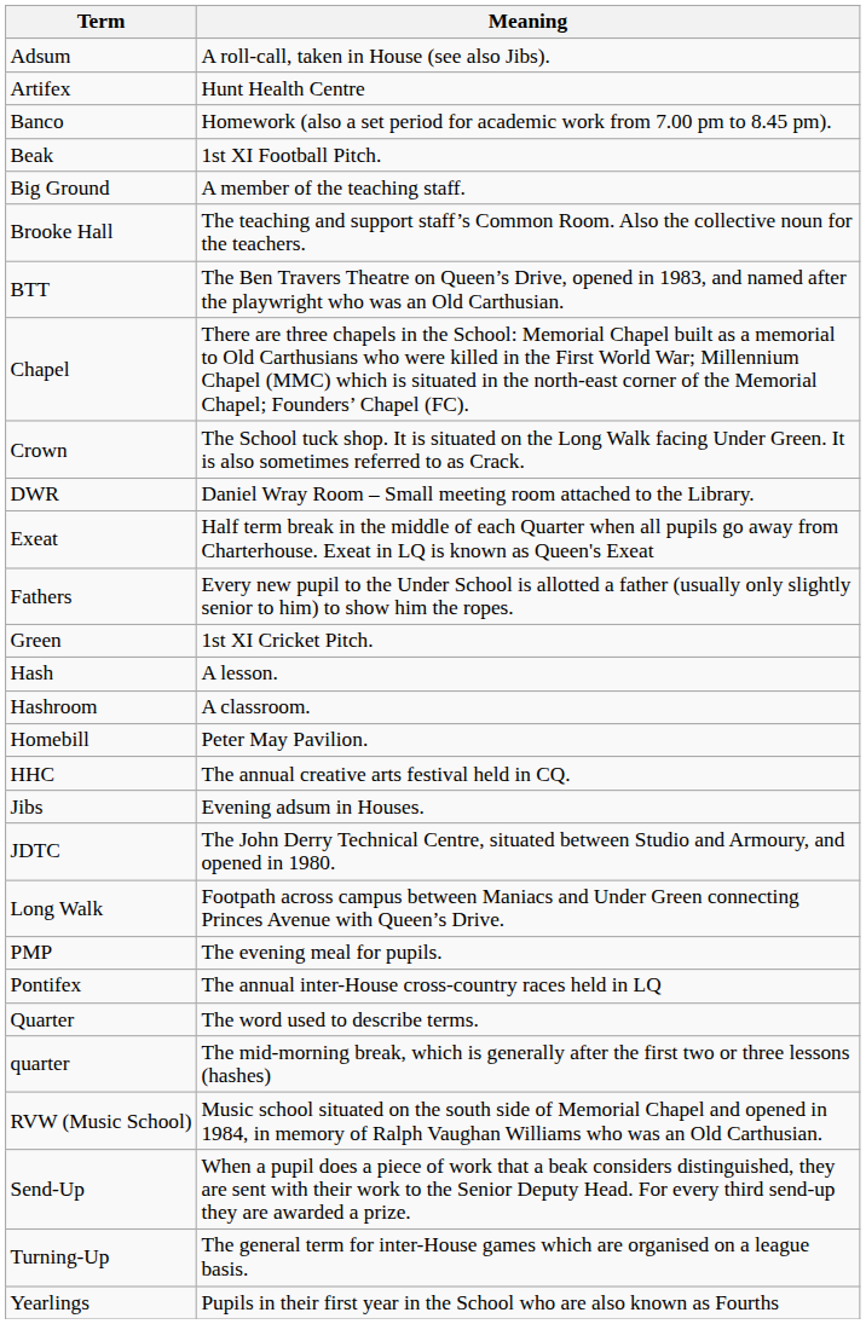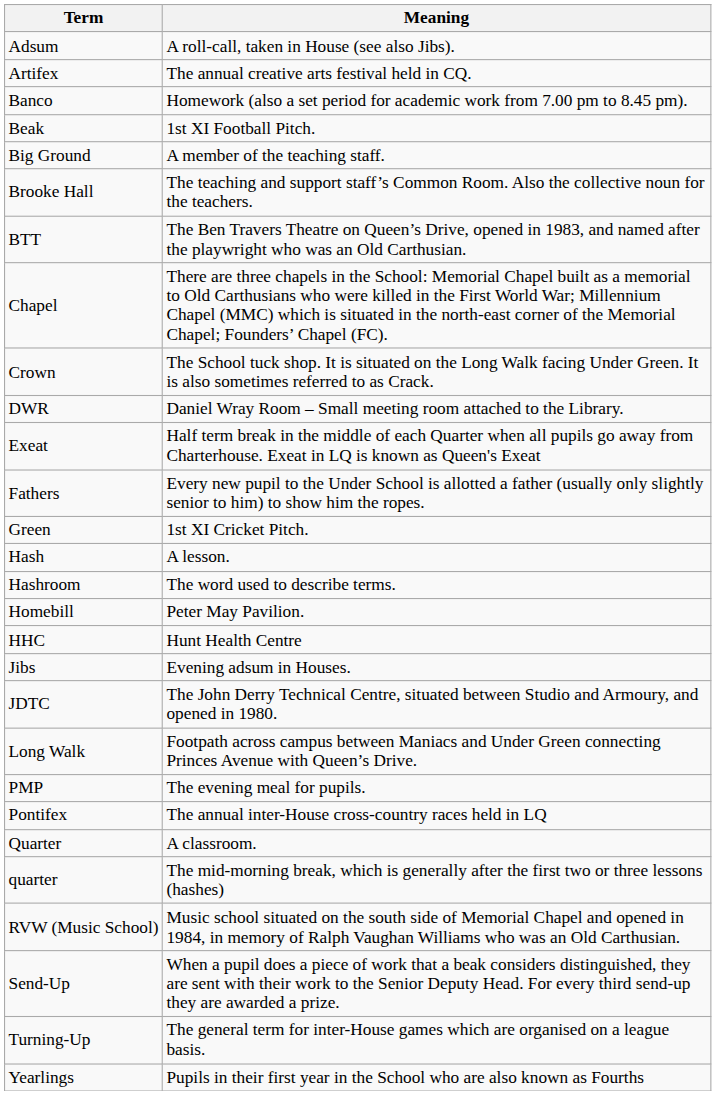Artifex | Meaning: Hunt Health Centre -> The annual creative arts festival held in CQ.
Hashroom | Meaning: A classroom. -> The word used to describe terms.
HHC | Meaning: The annual creative arts festival held in CQ. -> Hunt Health Centre
Quarter | Meaning: The word used to describe terms. -> A classroom.
